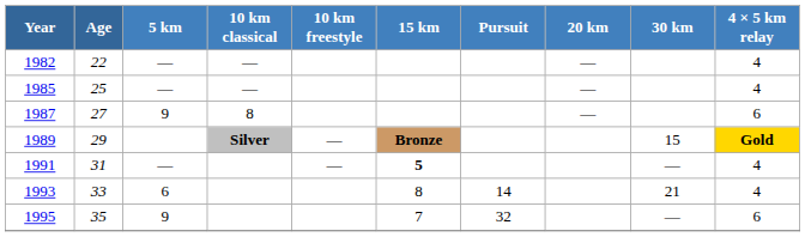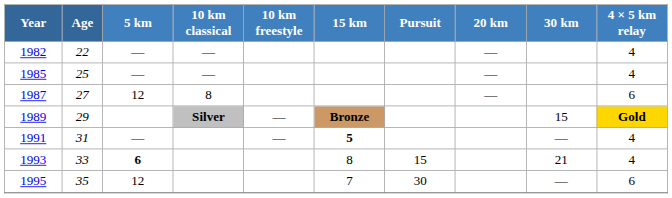1987 | 5 km: 9 -> 12
1993 | 5 km: normal -> bold
1993 | Pursuit: 14 -> 15
1995 | 5 km: 9 -> 12
1995 | Pursuit: 32 -> 30
